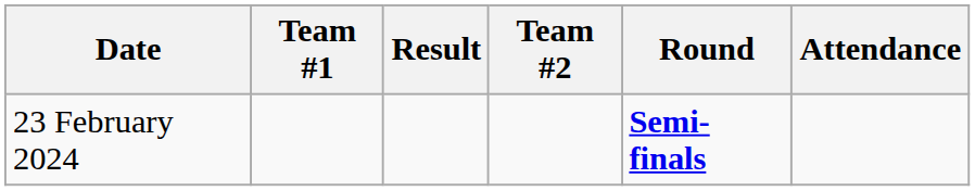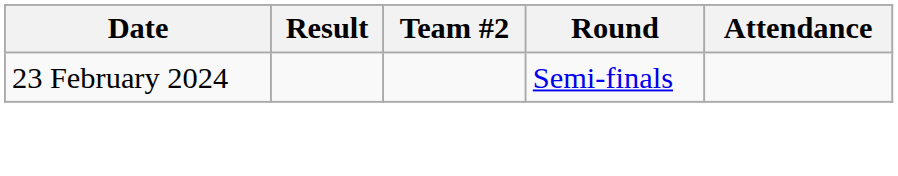- column: Team #1
23 February 2024 | Round: bold -> normal
